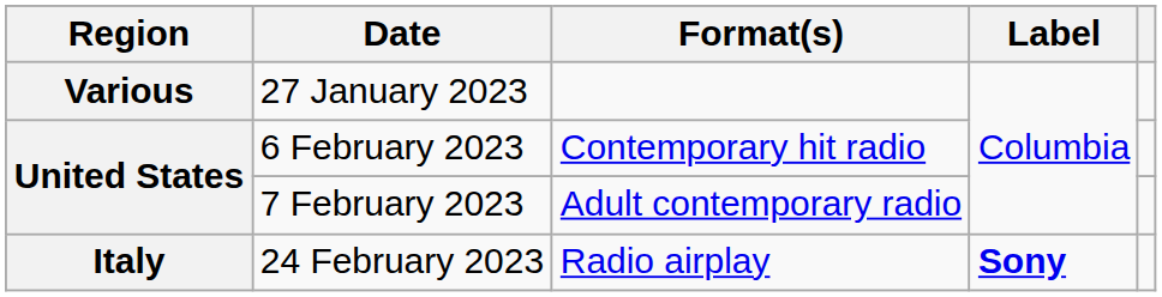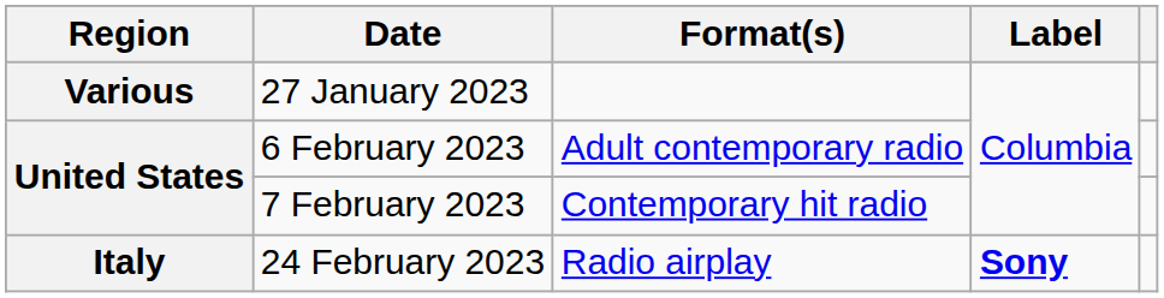6 February 2023 | Format(s): Contemporary hit radio -> Adult contemporary radio
7 February 2023 | Format(s): Adult contemporary radio -> Contemporary hit radio
